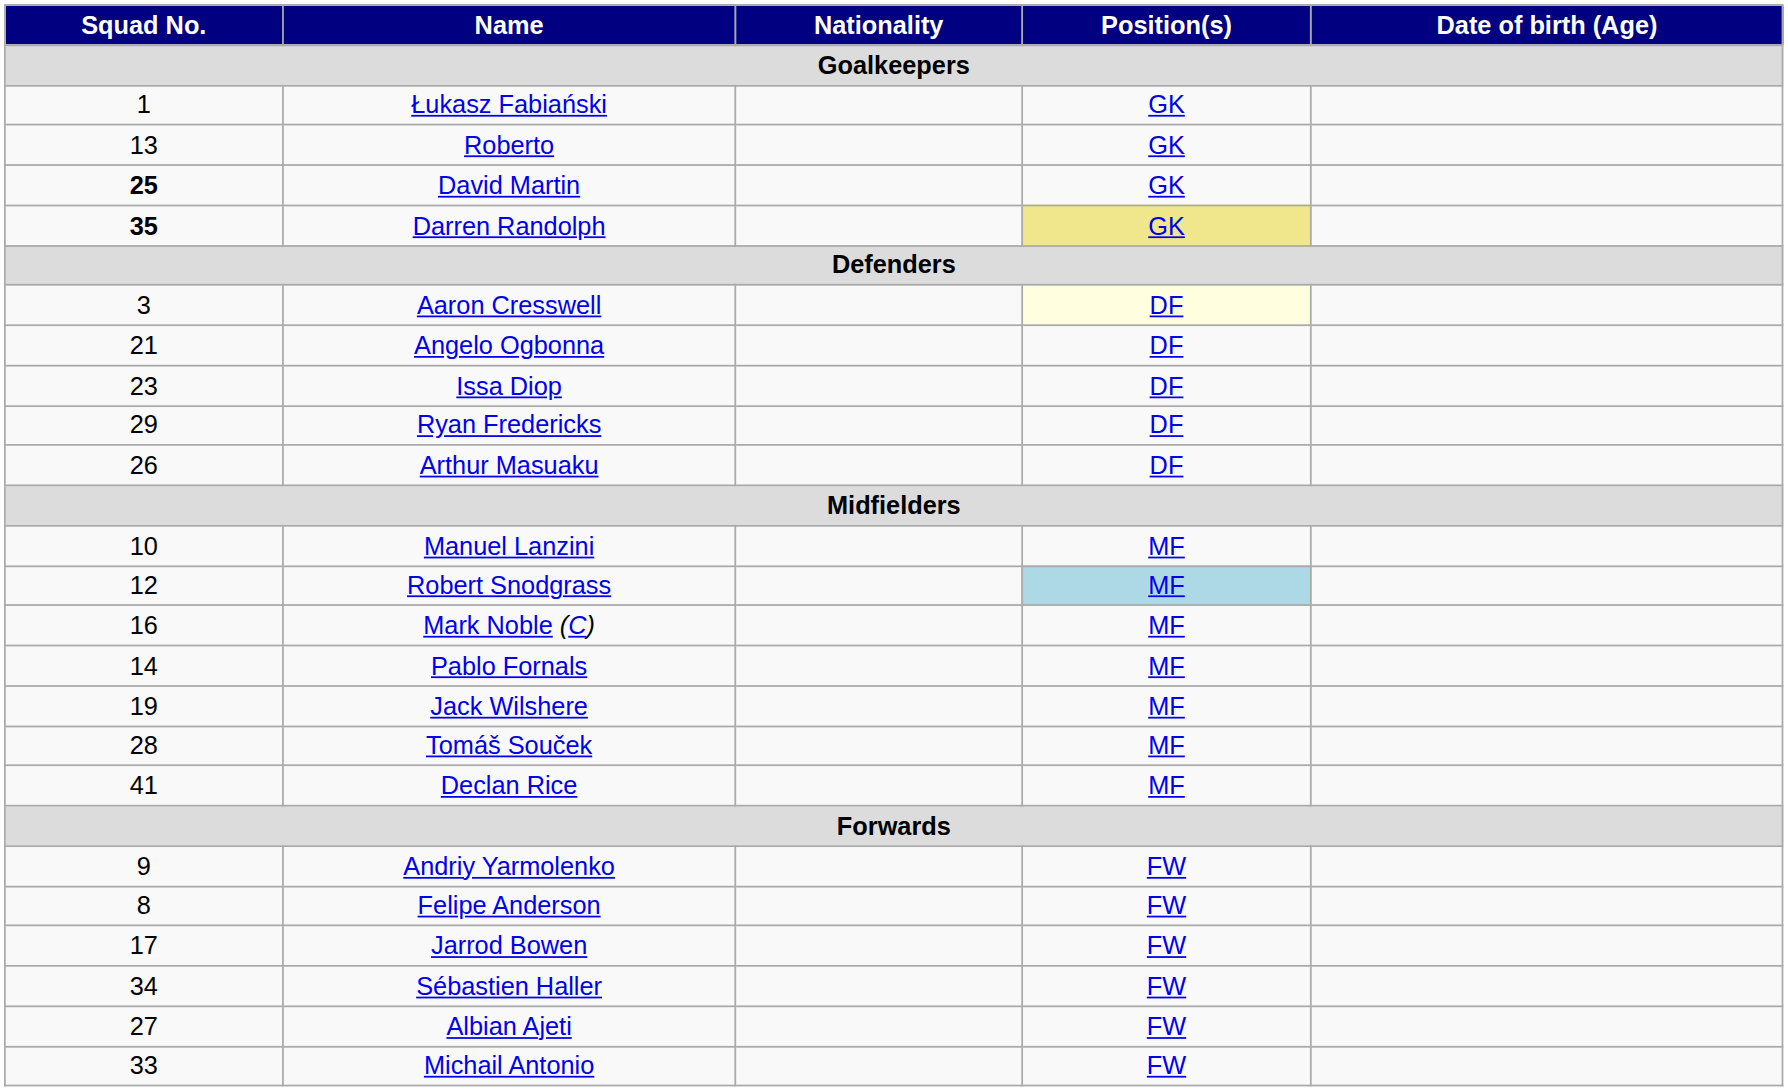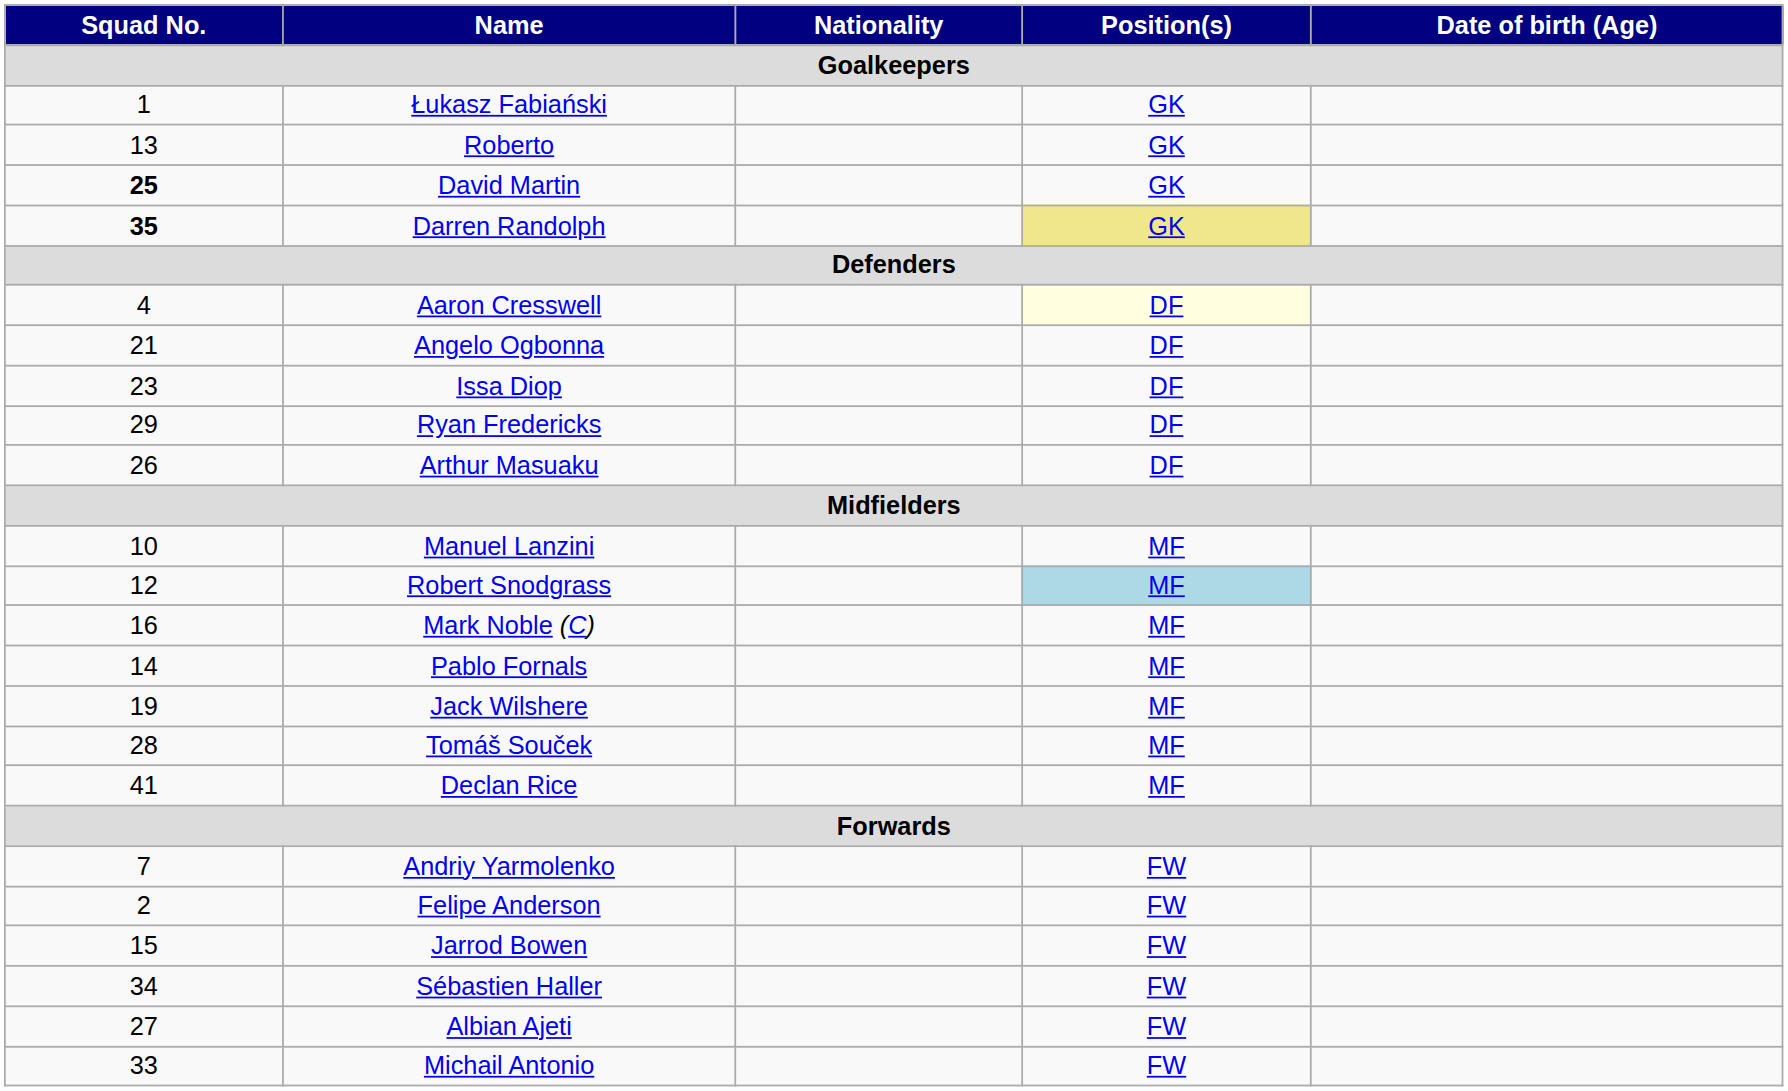Aaron Cresswell | Squad No. / Goalkeepers: 3 -> 4
Andriy Yarmolenko | Squad No. / Goalkeepers: 9 -> 7
Felipe Anderson | Squad No. / Goalkeepers: 8 -> 2
Jarrod Bowen | Squad No. / Goalkeepers: 17 -> 15
